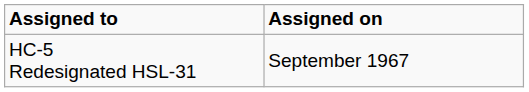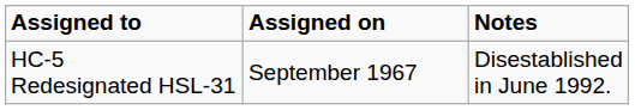+ column: Notes | Disestablished in June 1992.
